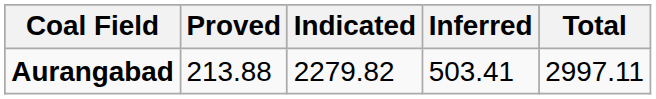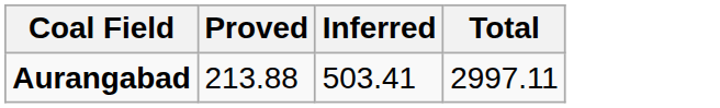- column: Indicated | 2279.82
